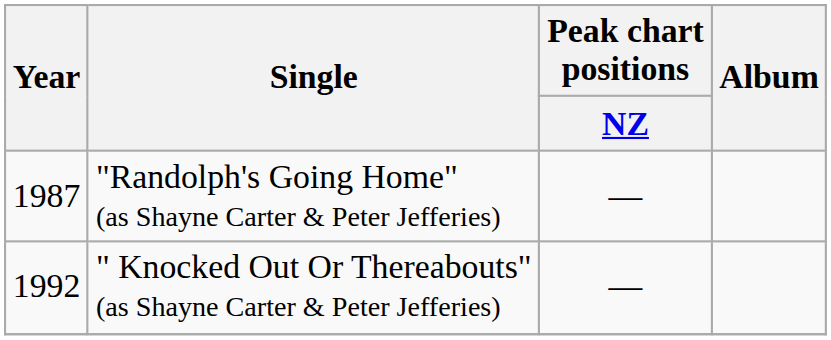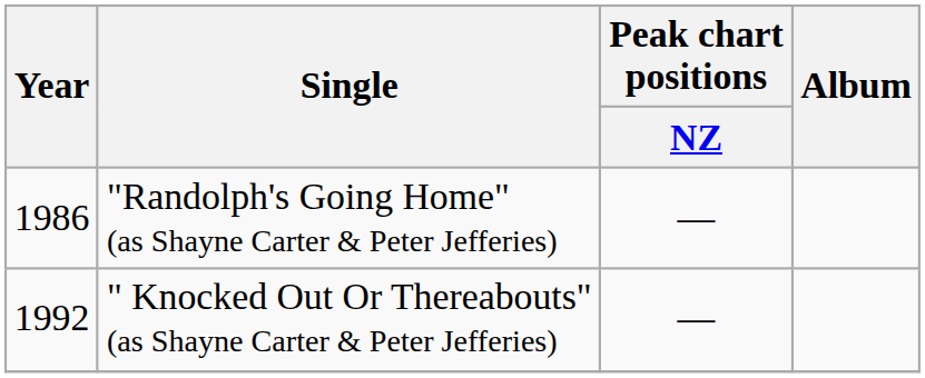"Randolph's Going Home" (as Shayne Carter & Peter Jefferies) | Year: 1987 -> 1986
